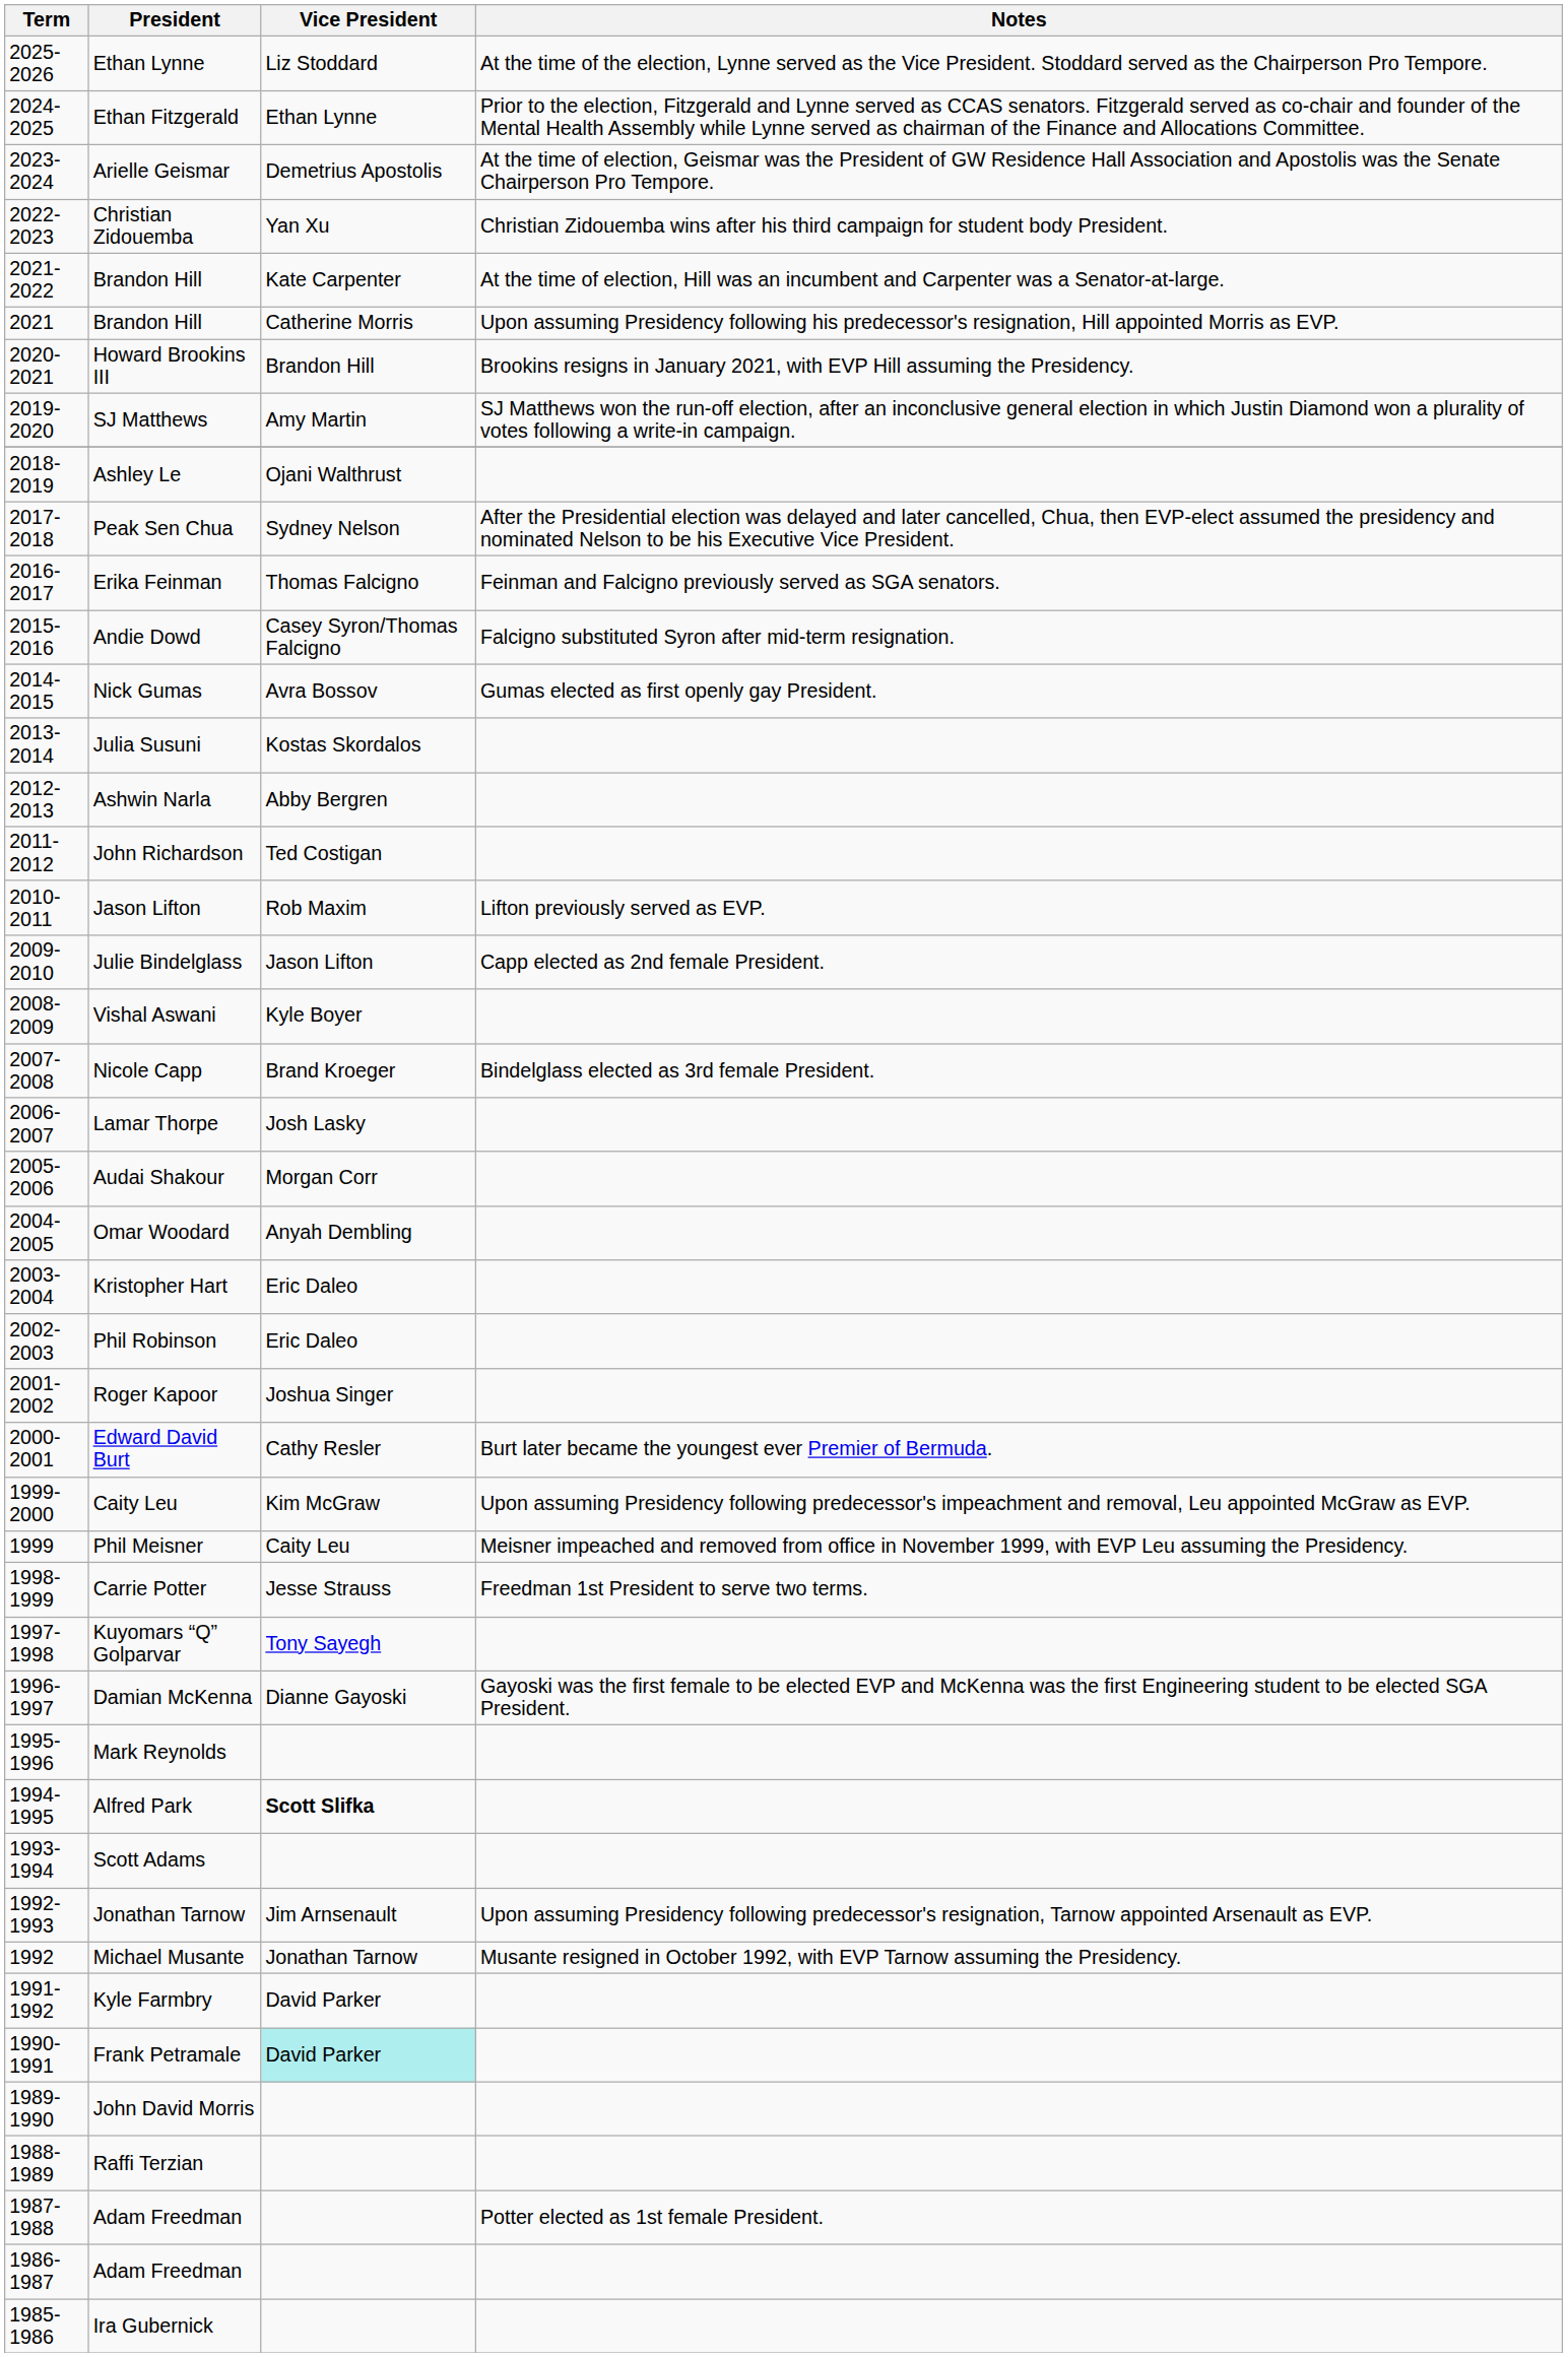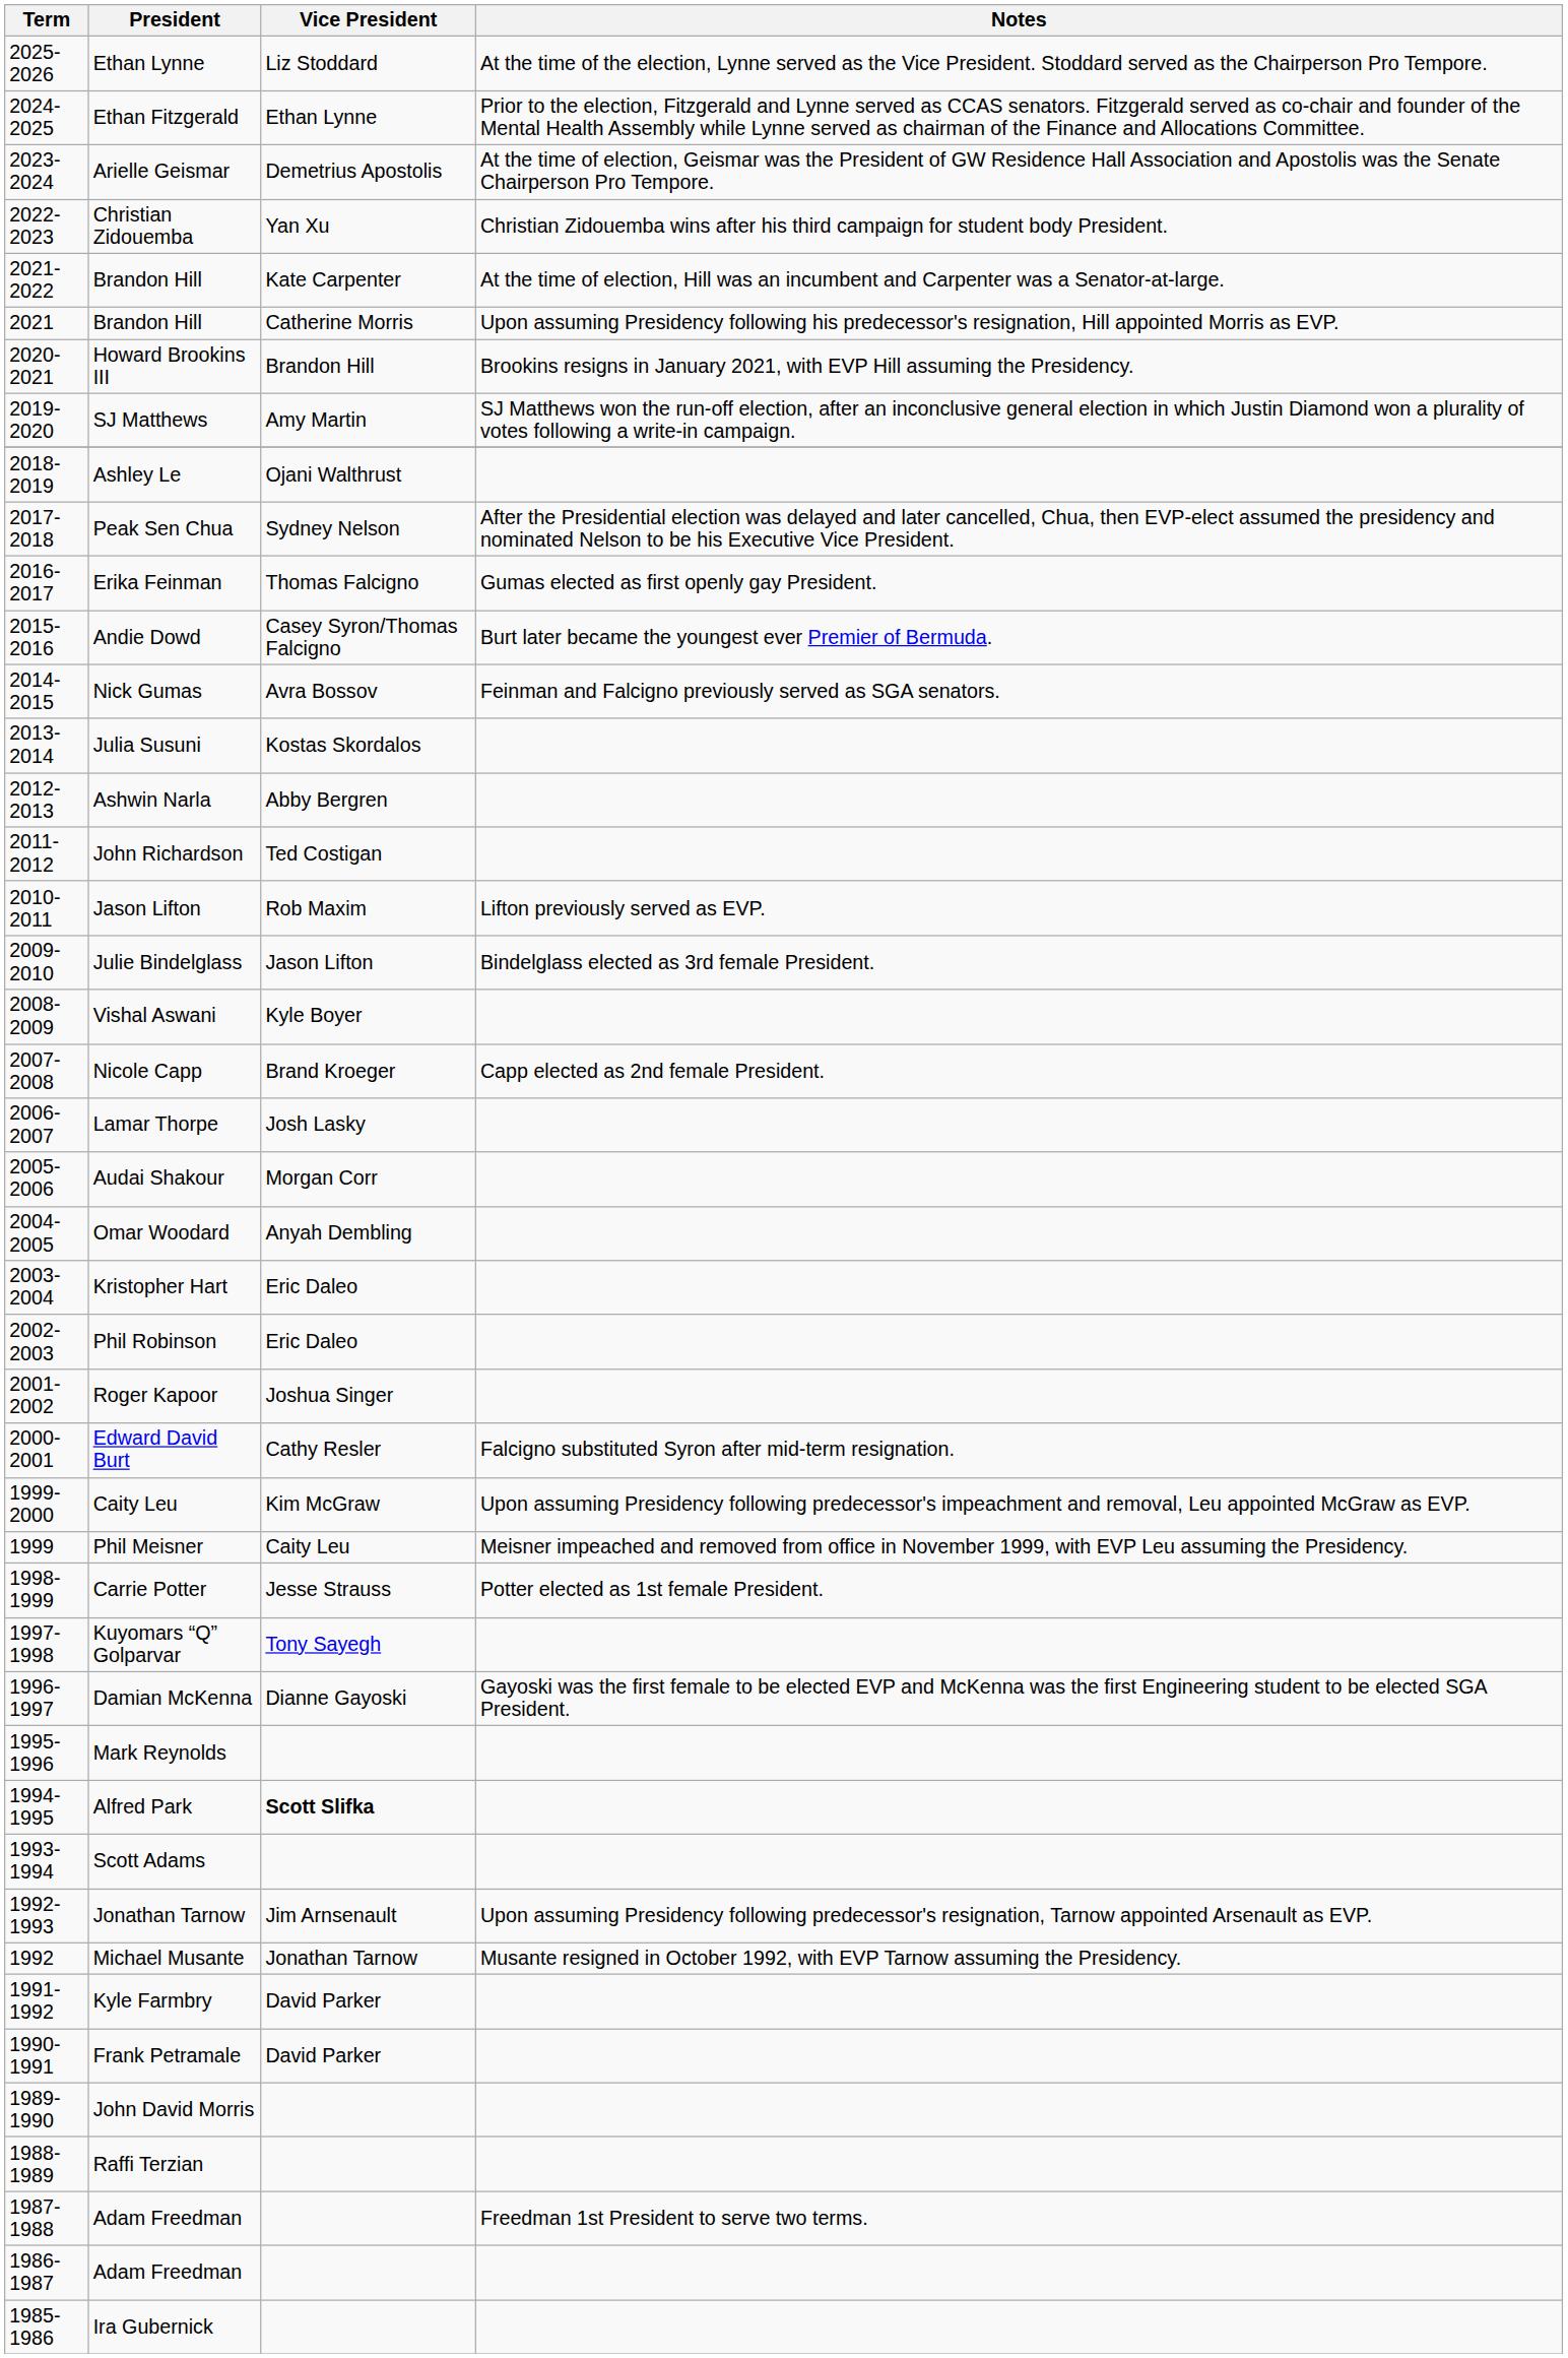Erika Feinman | Notes: Feinman and Falcigno previously served as SGA senators. -> Gumas elected as first openly gay President.
Andie Dowd | Notes: Falcigno substituted Syron after mid-term resignation. -> Burt later became the youngest ever Premier of Bermuda.
Nick Gumas | Notes: Gumas elected as first openly gay President. -> Feinman and Falcigno previously served as SGA senators.
Julie Bindelglass | Notes: Capp elected as 2nd female President. -> Bindelglass elected as 3rd female President.
Nicole Capp | Notes: Bindelglass elected as 3rd female President. -> Capp elected as 2nd female President.
Edward David Burt | Notes: Burt later became the youngest ever Premier of Bermuda. -> Falcigno substituted Syron after mid-term resignation.
Carrie Potter | Notes: Freedman 1st President to serve two terms. -> Potter elected as 1st female President.
Frank Petramale | Vice President: paleturquoise background -> no background
1987-1988 / Adam Freedman | Notes: Potter elected as 1st female President. -> Freedman 1st President to serve two terms.
